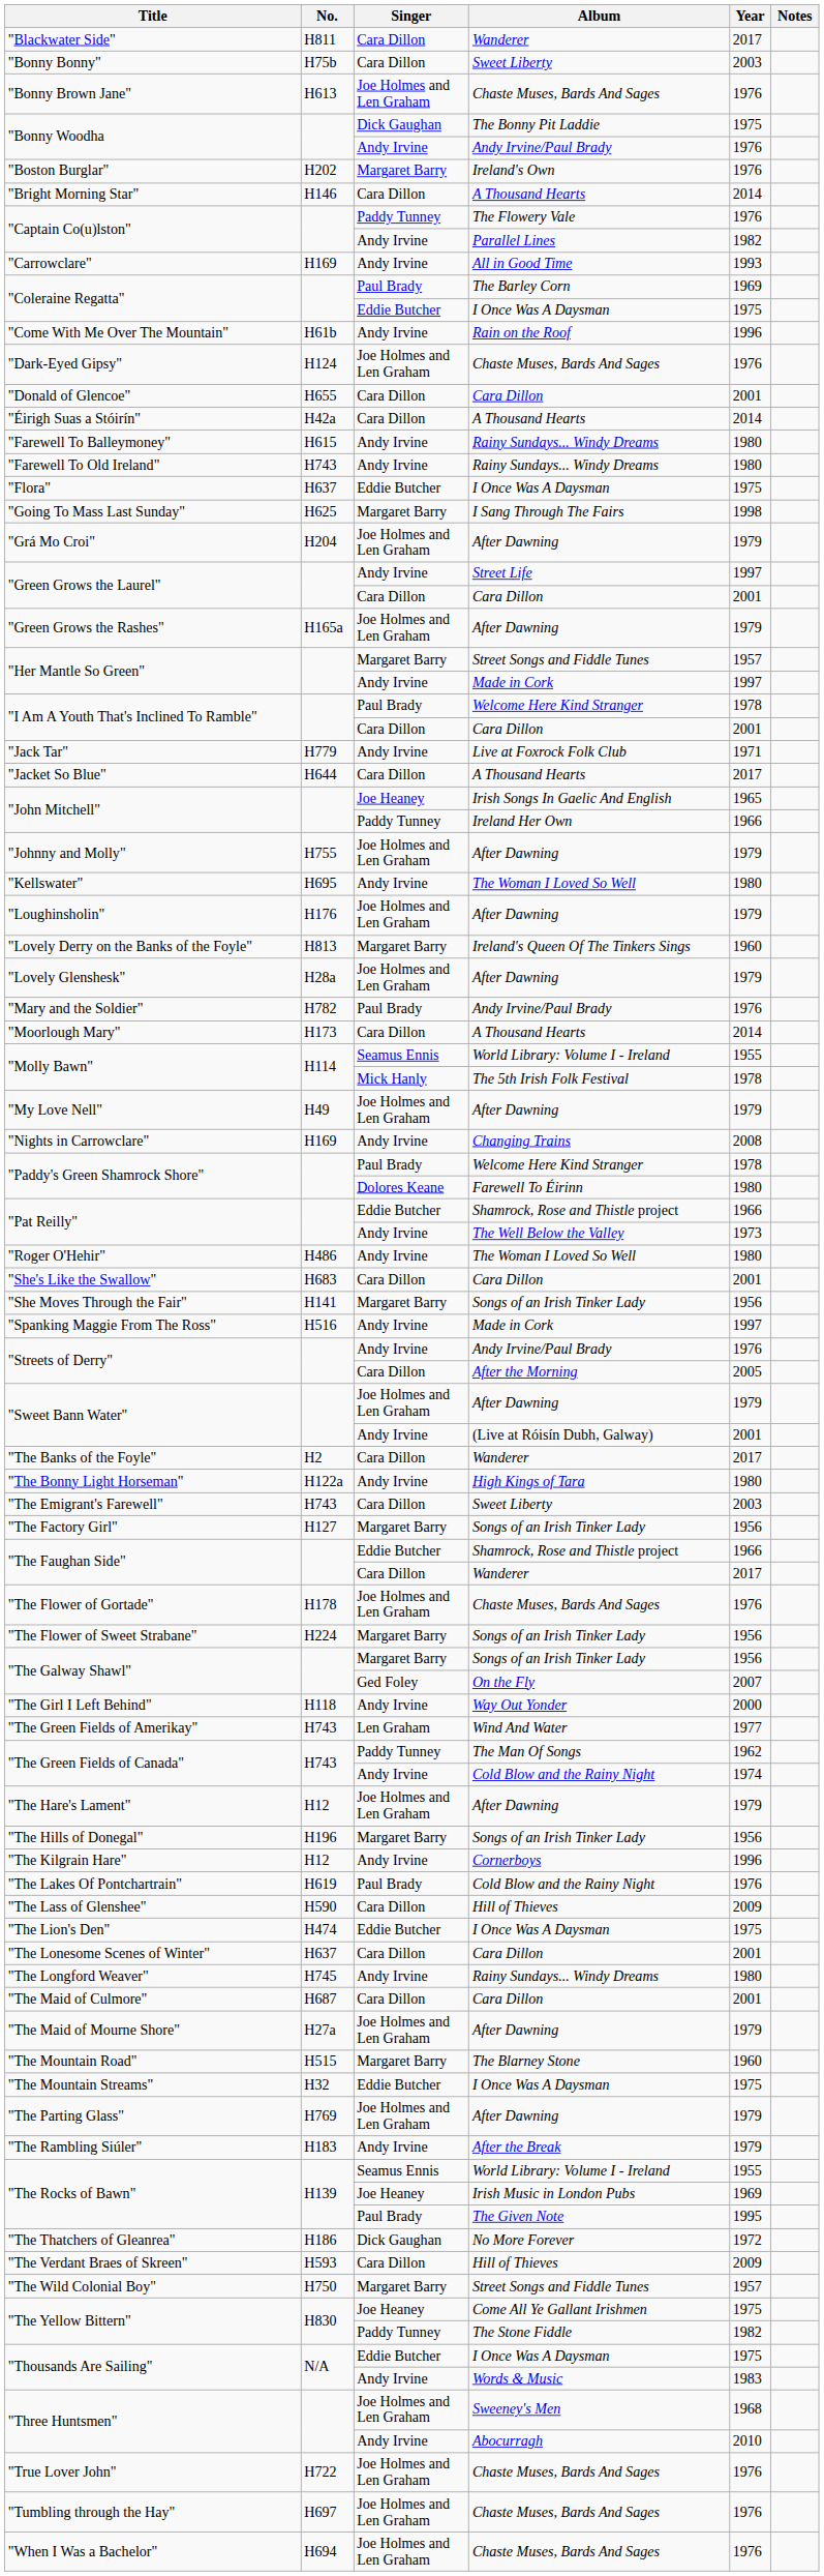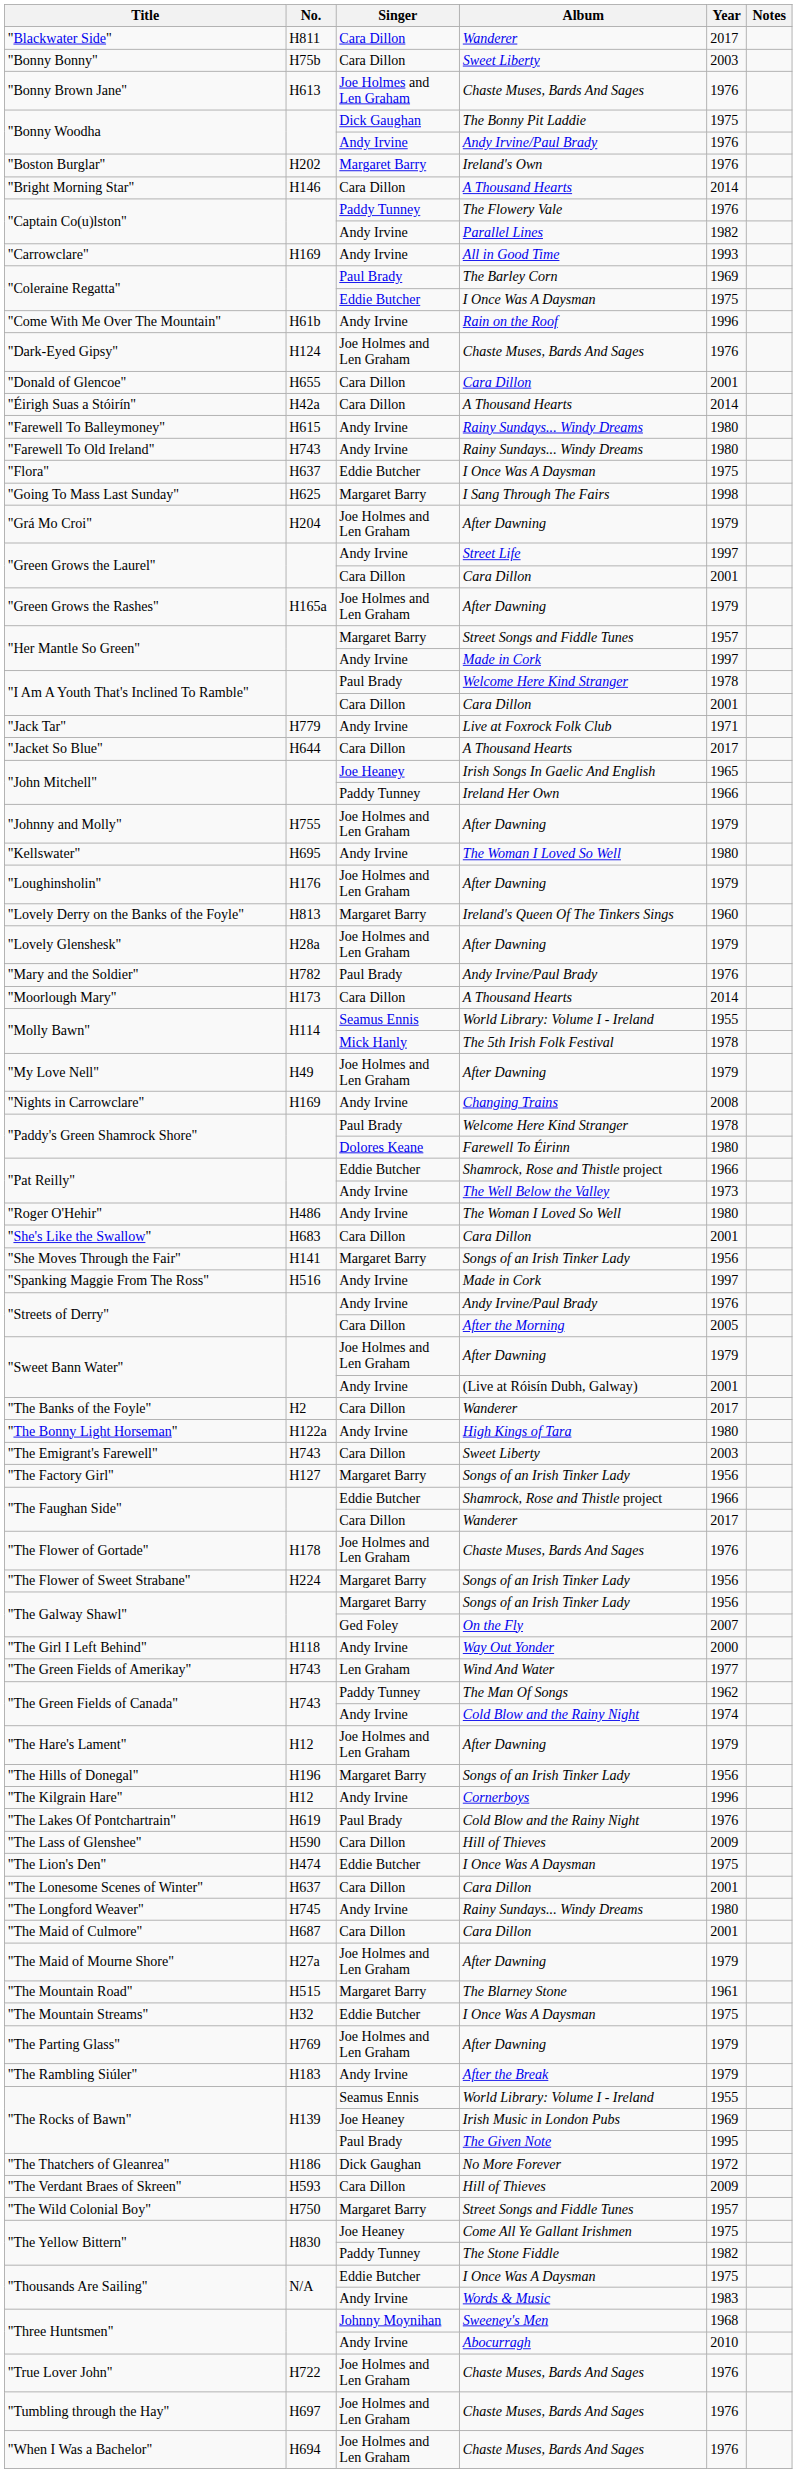"The Mountain Road" | Year: 1960 -> 1961
"Three Huntsmen" / Sweeney's Men | Singer: Joe Holmes and Len Graham -> Johnny Moynihan
